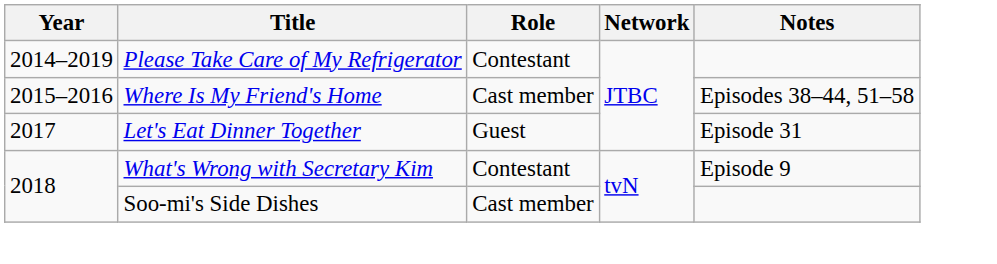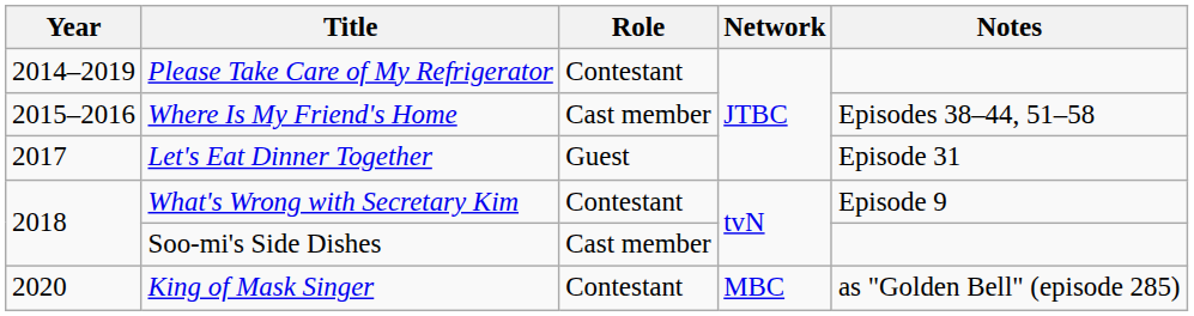+ row: 2020 | King of Mask Singer | Contestant | MBC | as "Golden Bell" (episode 285)
